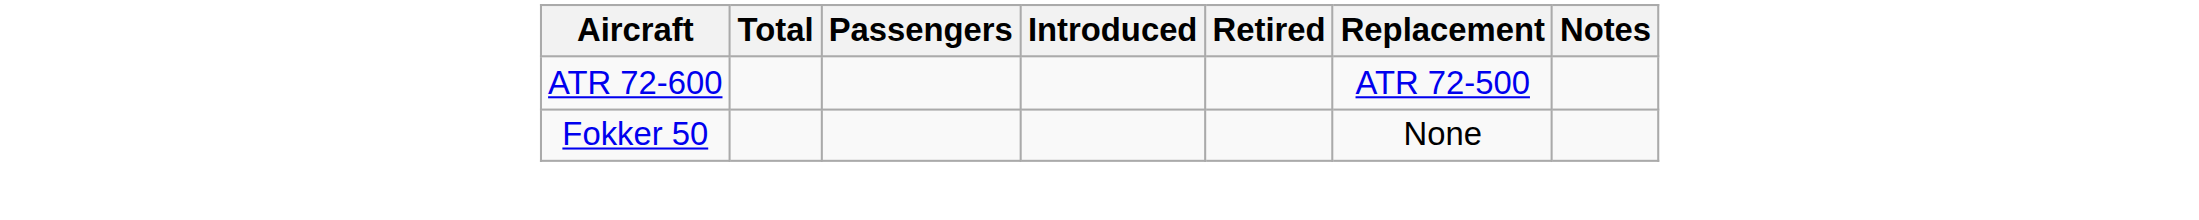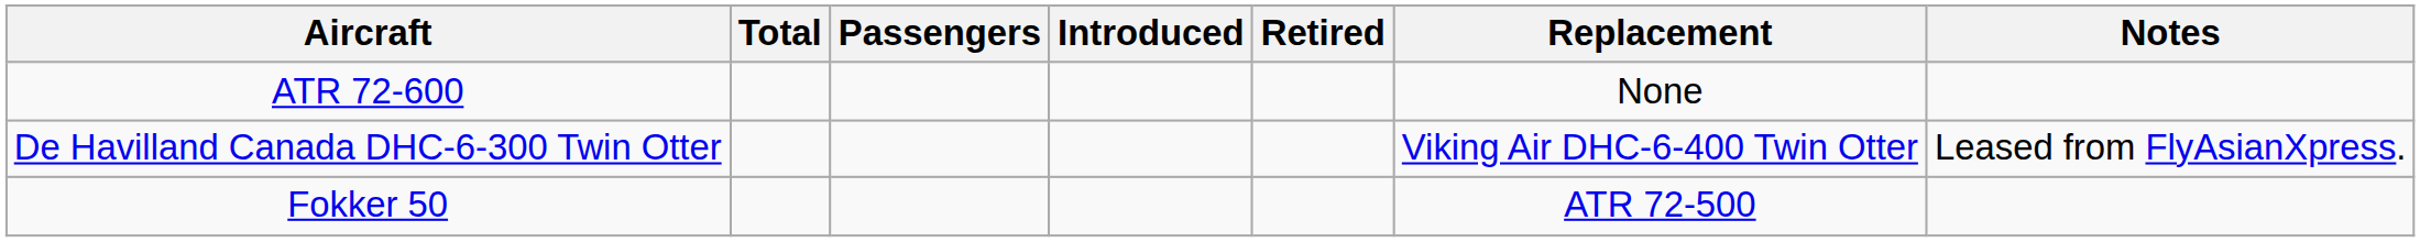ATR 72-600 | Replacement: ATR 72-500 -> None
+ row: De Havilland Canada DHC-6-300 Twin Otter | Viking Air DHC-6-400 Twin Otter | Leased from FlyAsianXpress.
Fokker 50 | Replacement: None -> ATR 72-500
